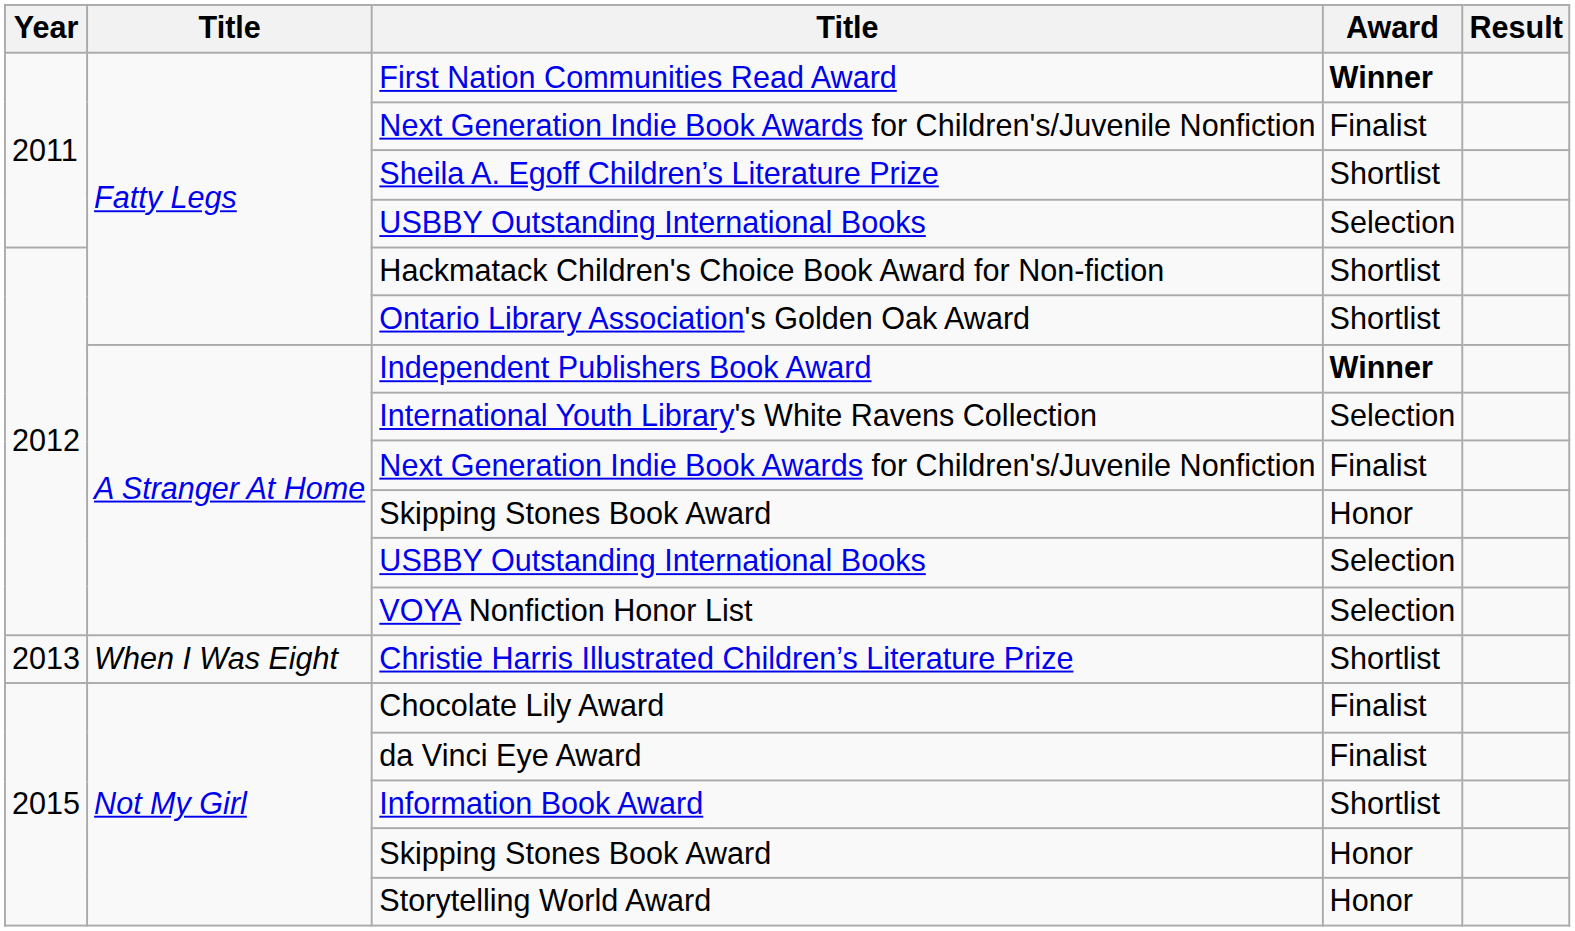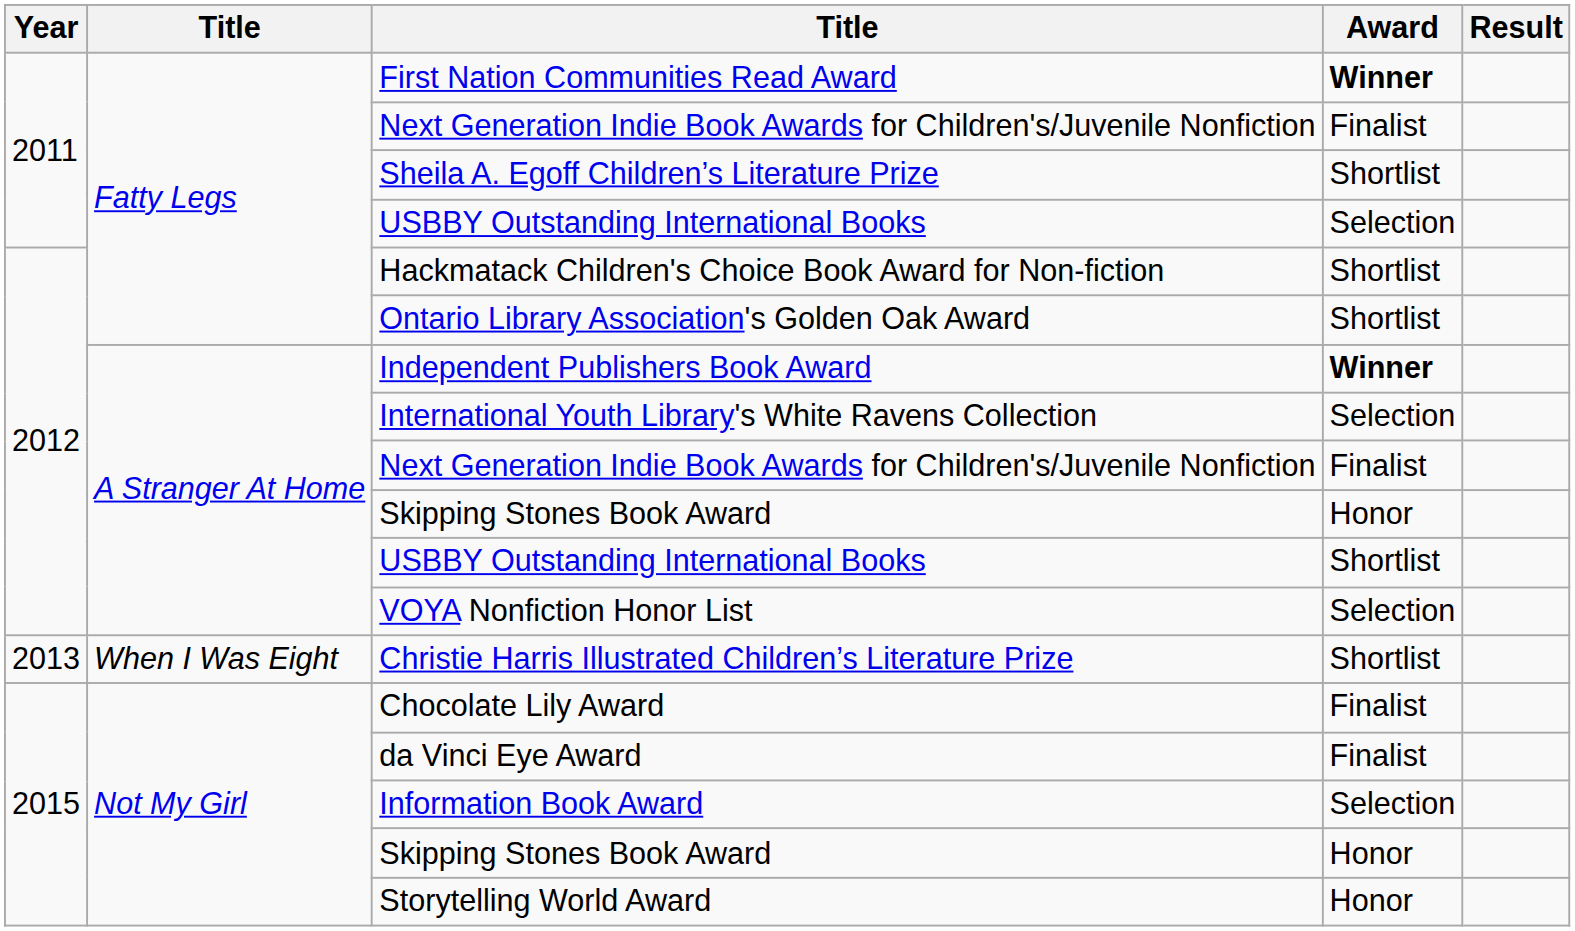2012 / USBBY Outstanding International Books | Award: Selection -> Shortlist
Information Book Award | Award: Shortlist -> Selection
